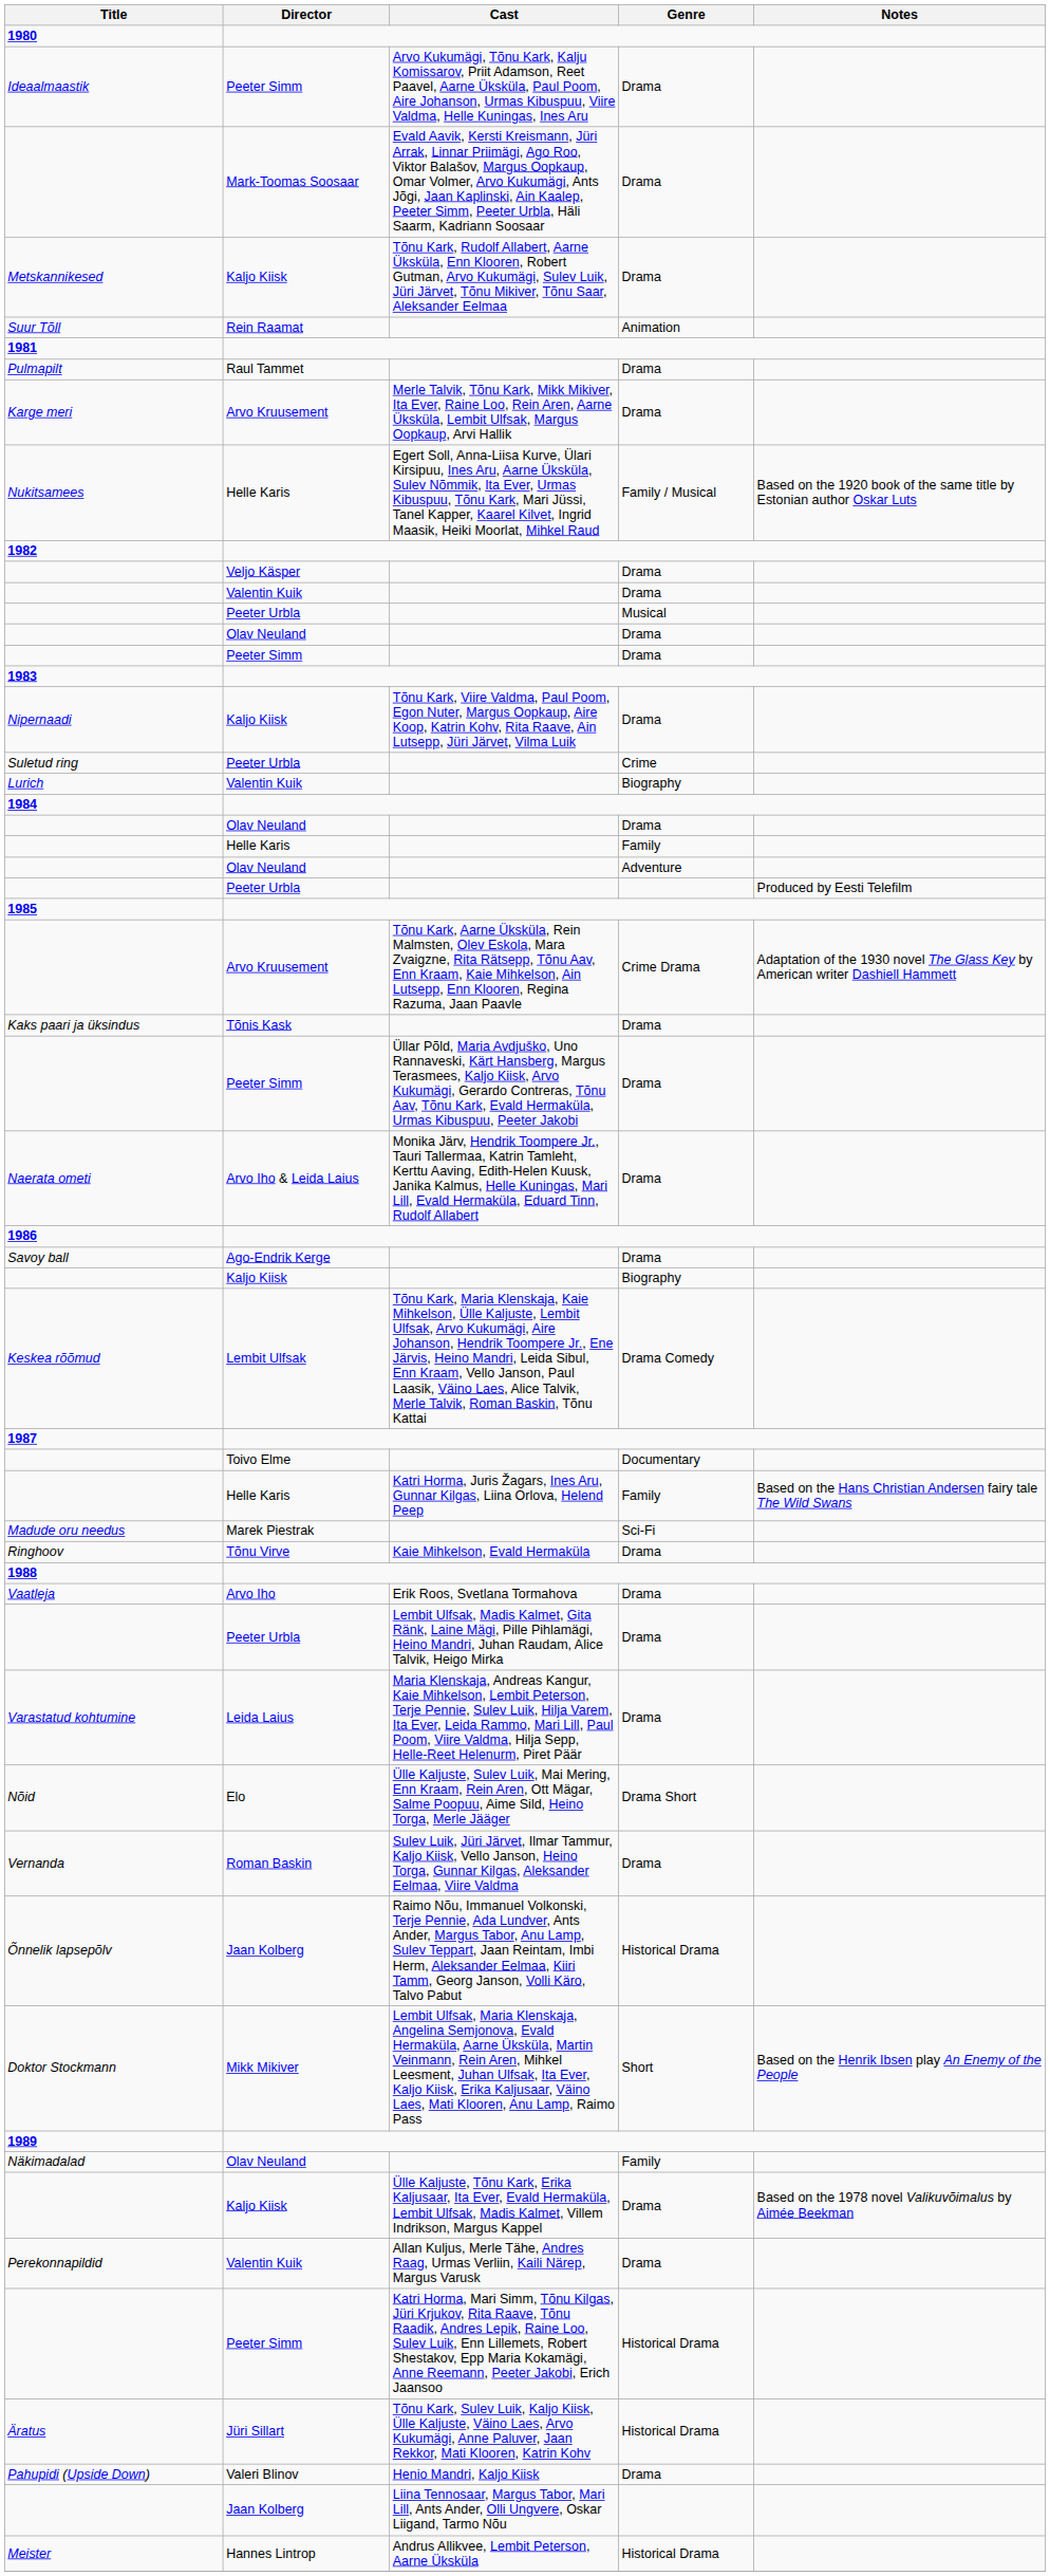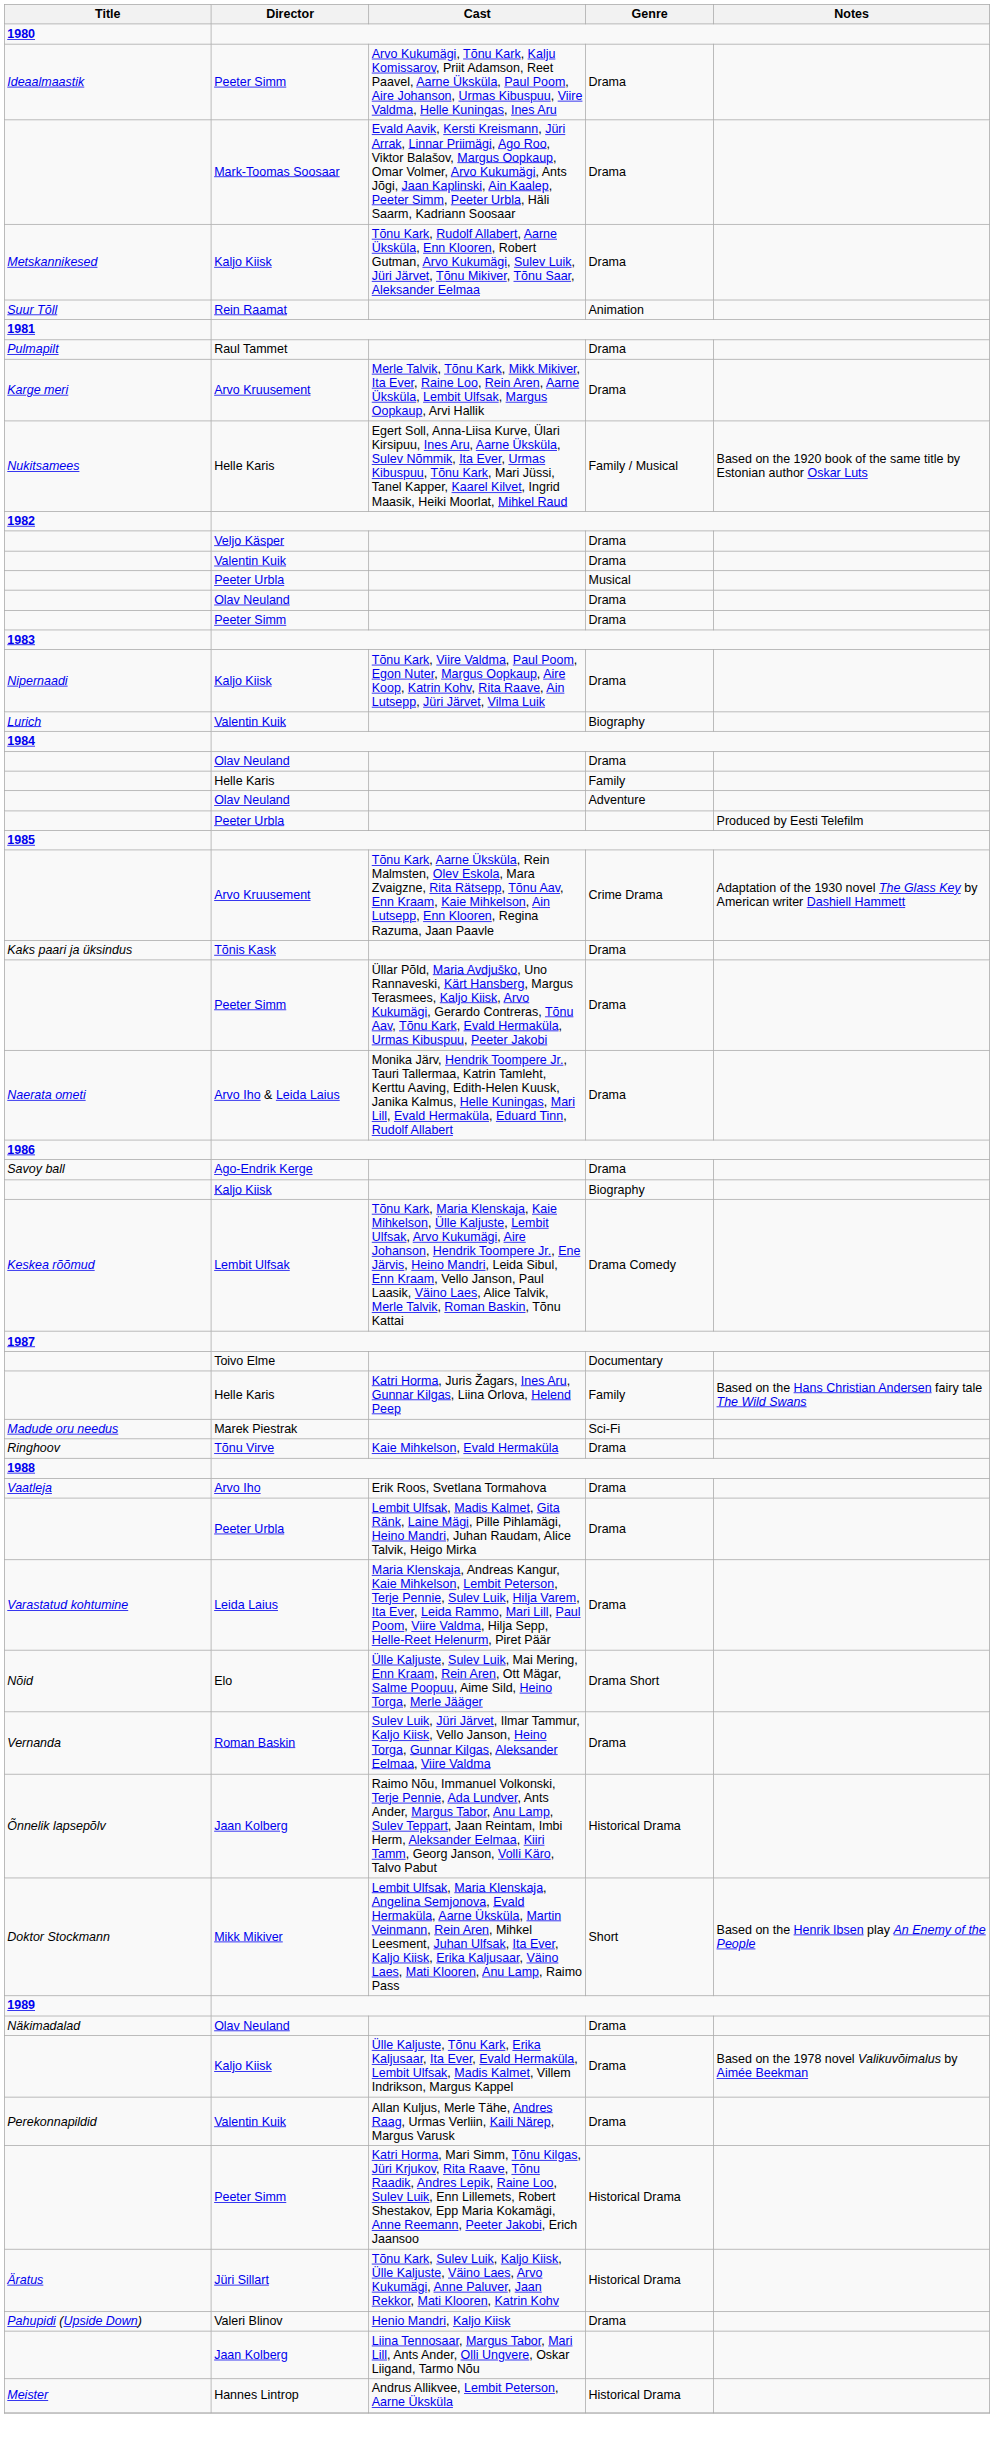- row: Suletud ring | Peeter Urbla | Crime
Näkimadalad | Genre: Family -> Drama
